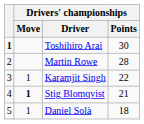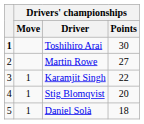Martin Rowe | Drivers' championships / Points: 28 -> 27
Stig Blomqvist | Drivers' championships / Move: bold -> normal
Stig Blomqvist | Drivers' championships / Points: 21 -> 20
